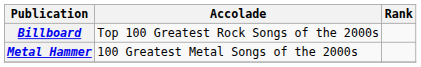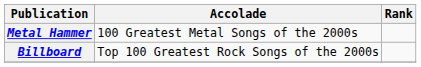rows swapped: Billboard <-> Metal Hammer
